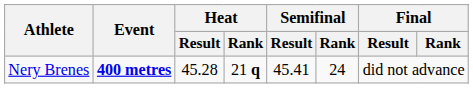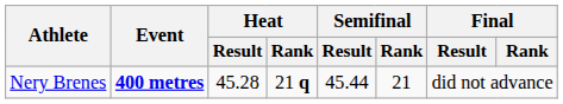Nery Brenes | Semifinal / Result: 45.41 -> 45.44
Nery Brenes | Semifinal / Rank: 24 -> 21
